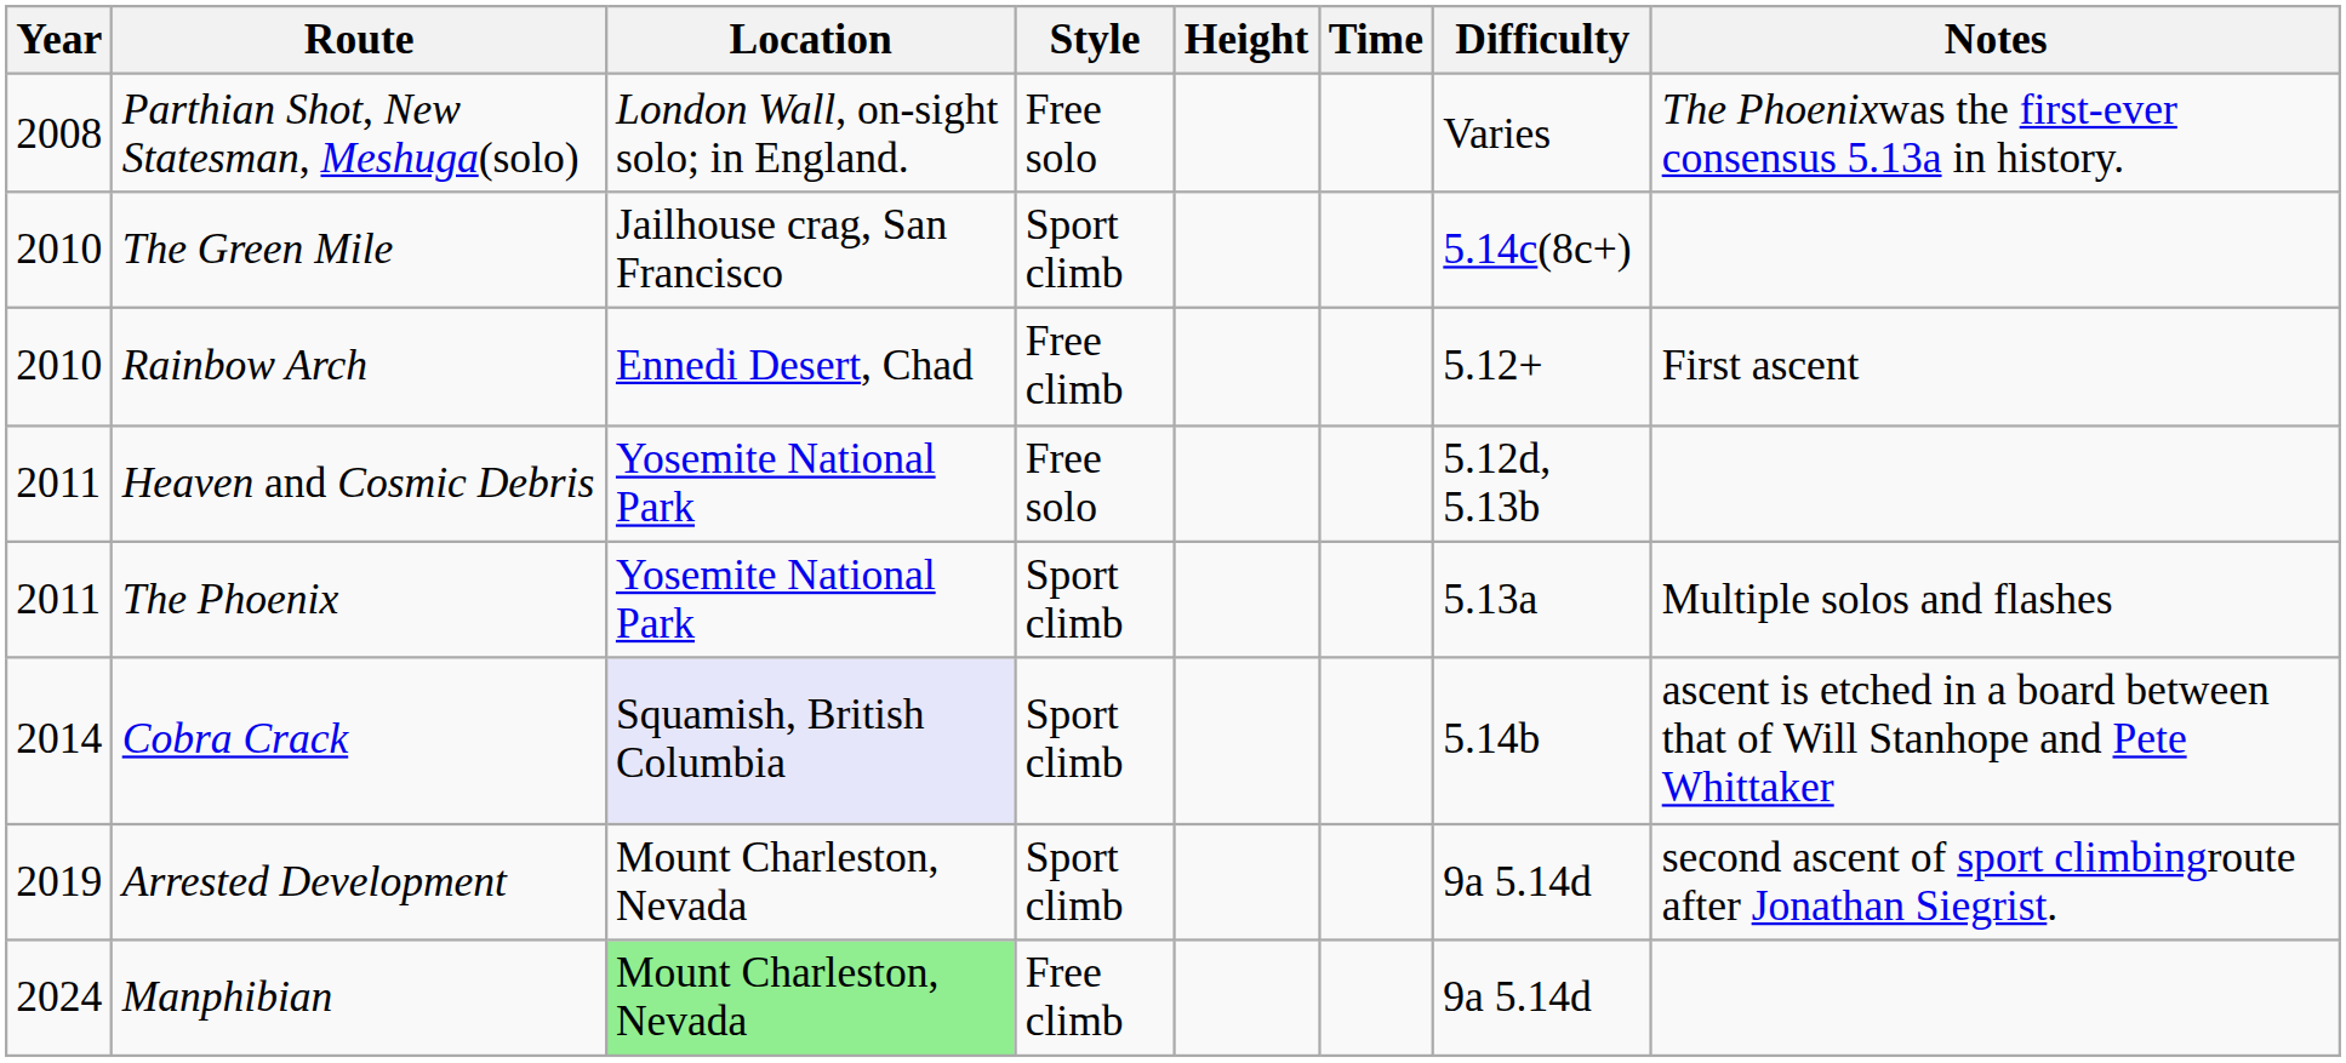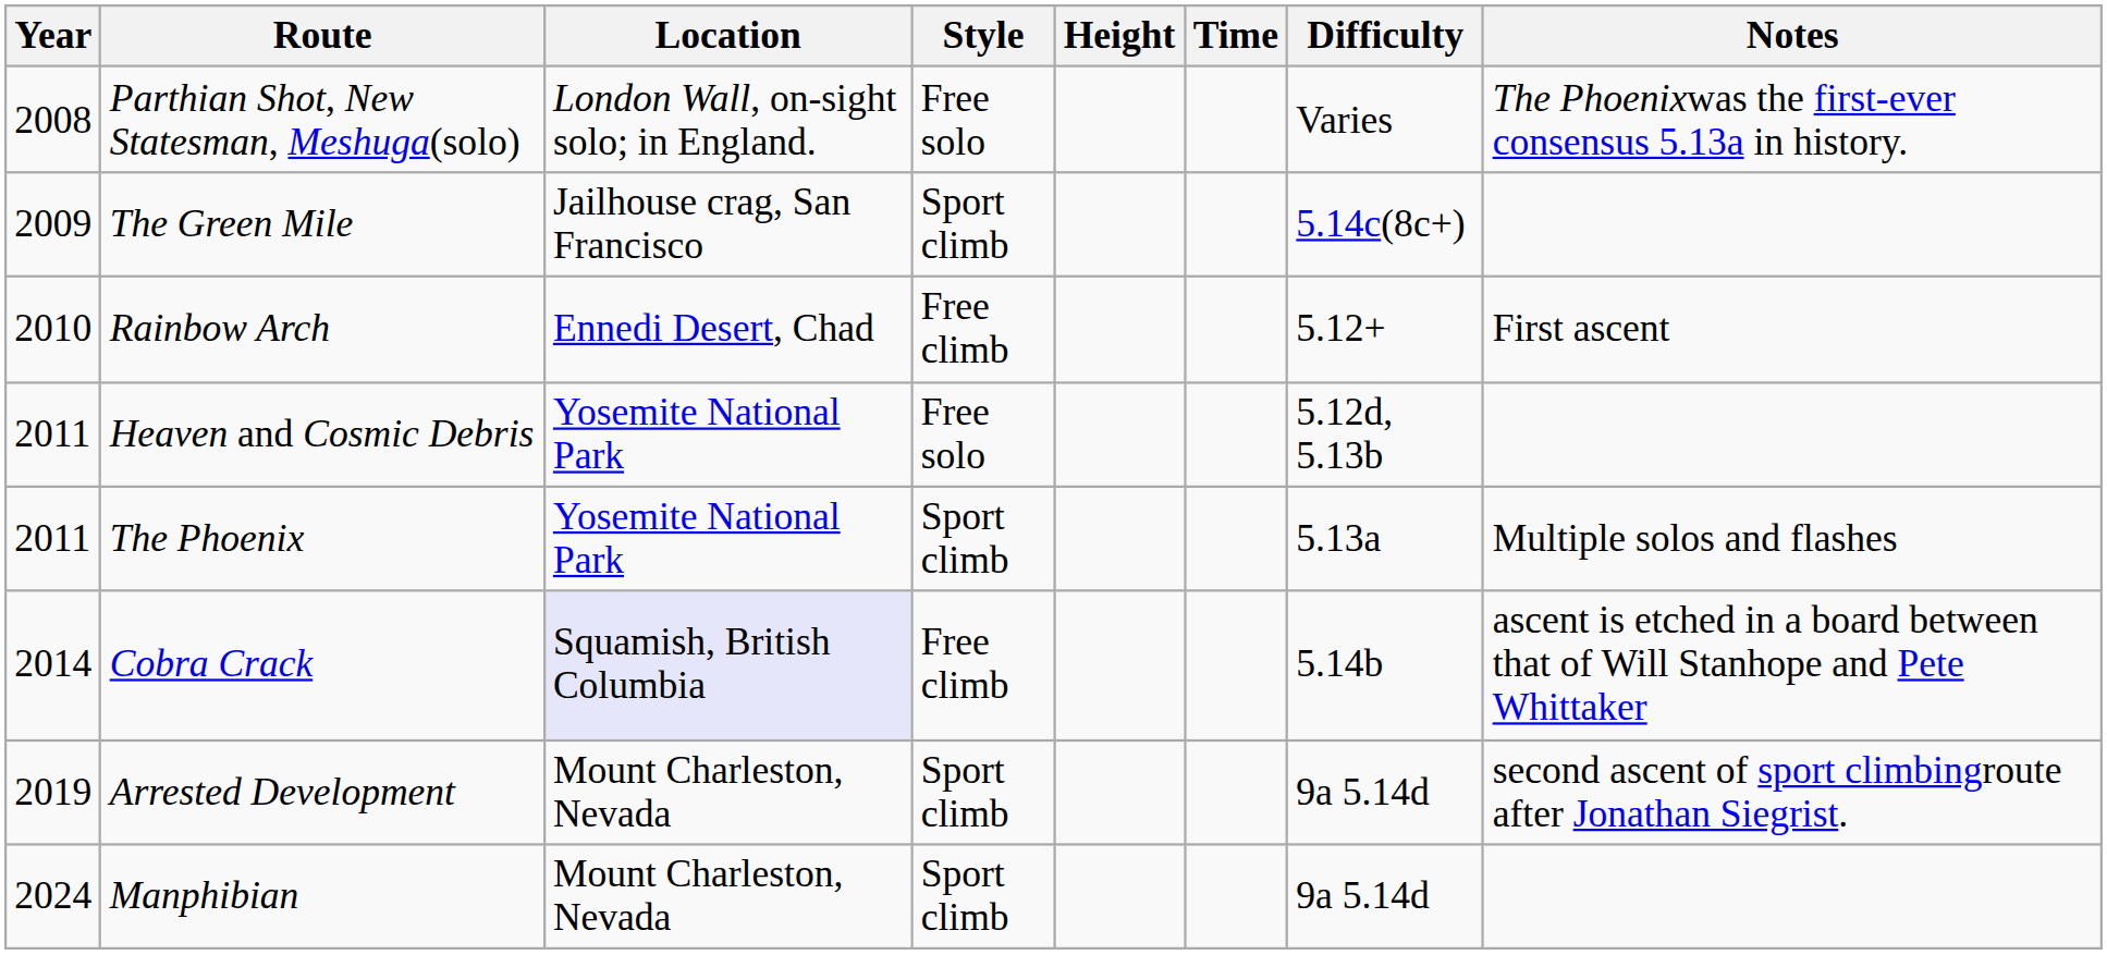The Green Mile | Year: 2010 -> 2009
Cobra Crack | Style: Sport climb -> Free climb
Manphibian | Location: lightgreen background -> no background
Manphibian | Style: Free climb -> Sport climb
